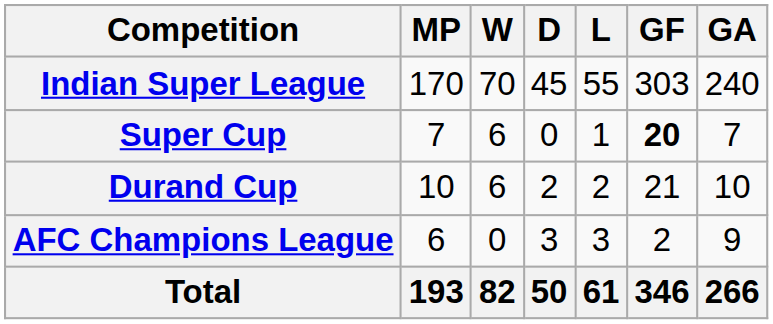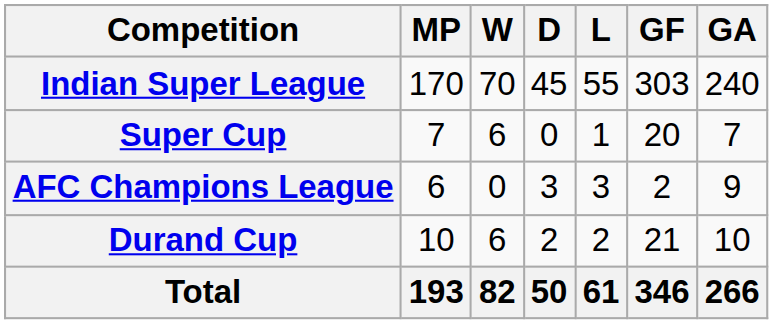Super Cup | GF: bold -> normal
rows swapped: AFC Champions League <-> Durand Cup
